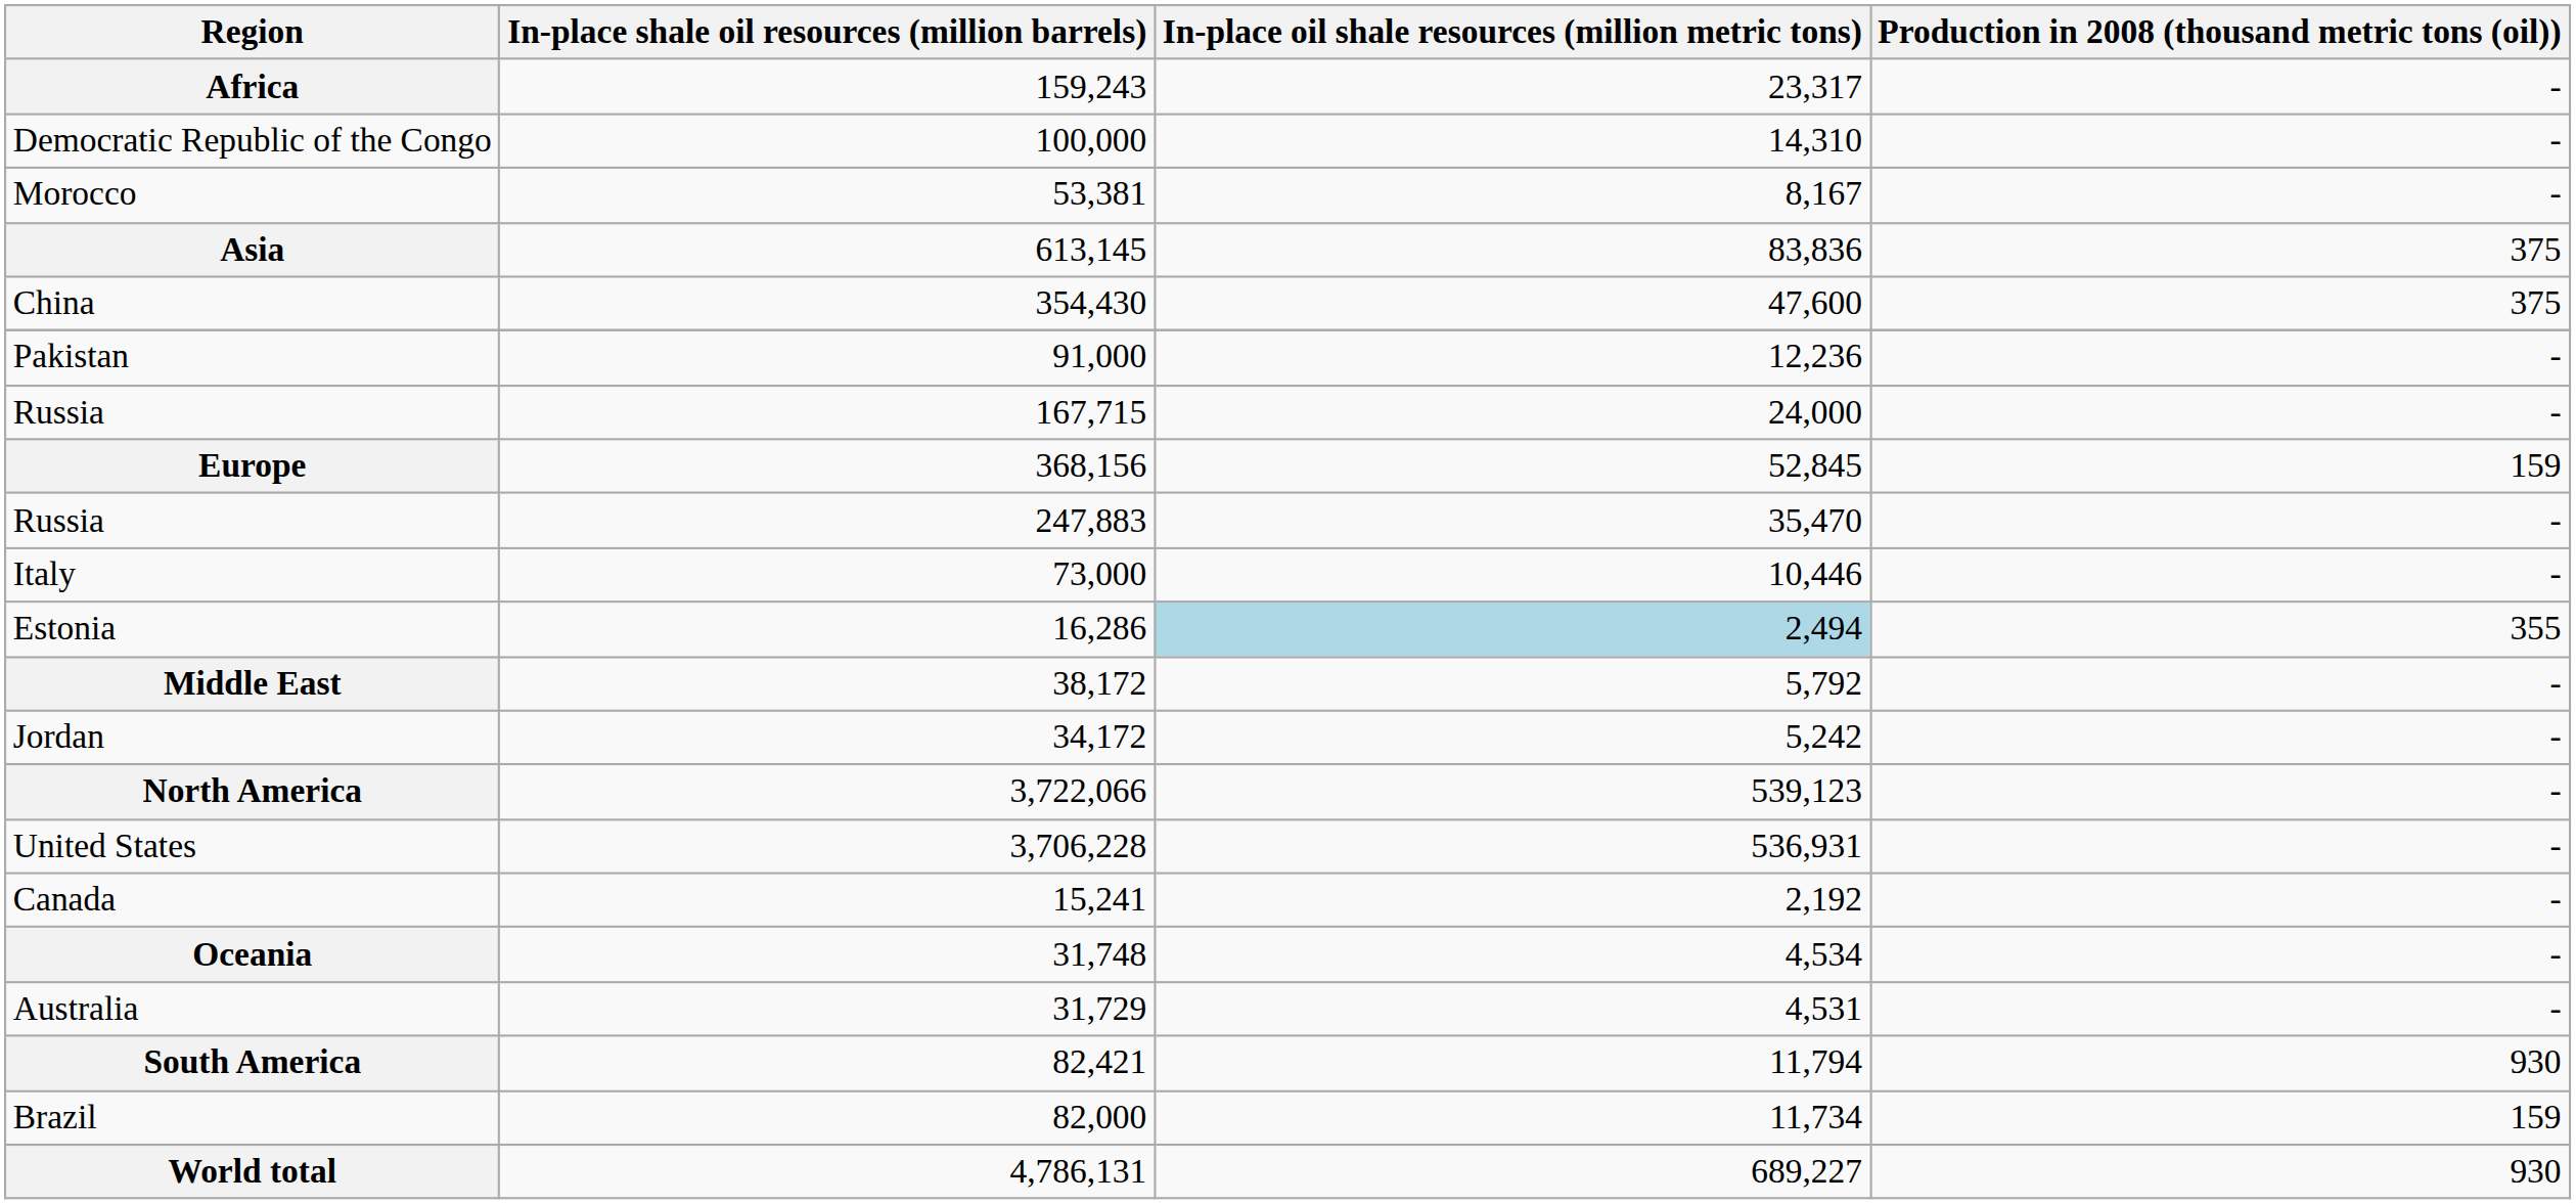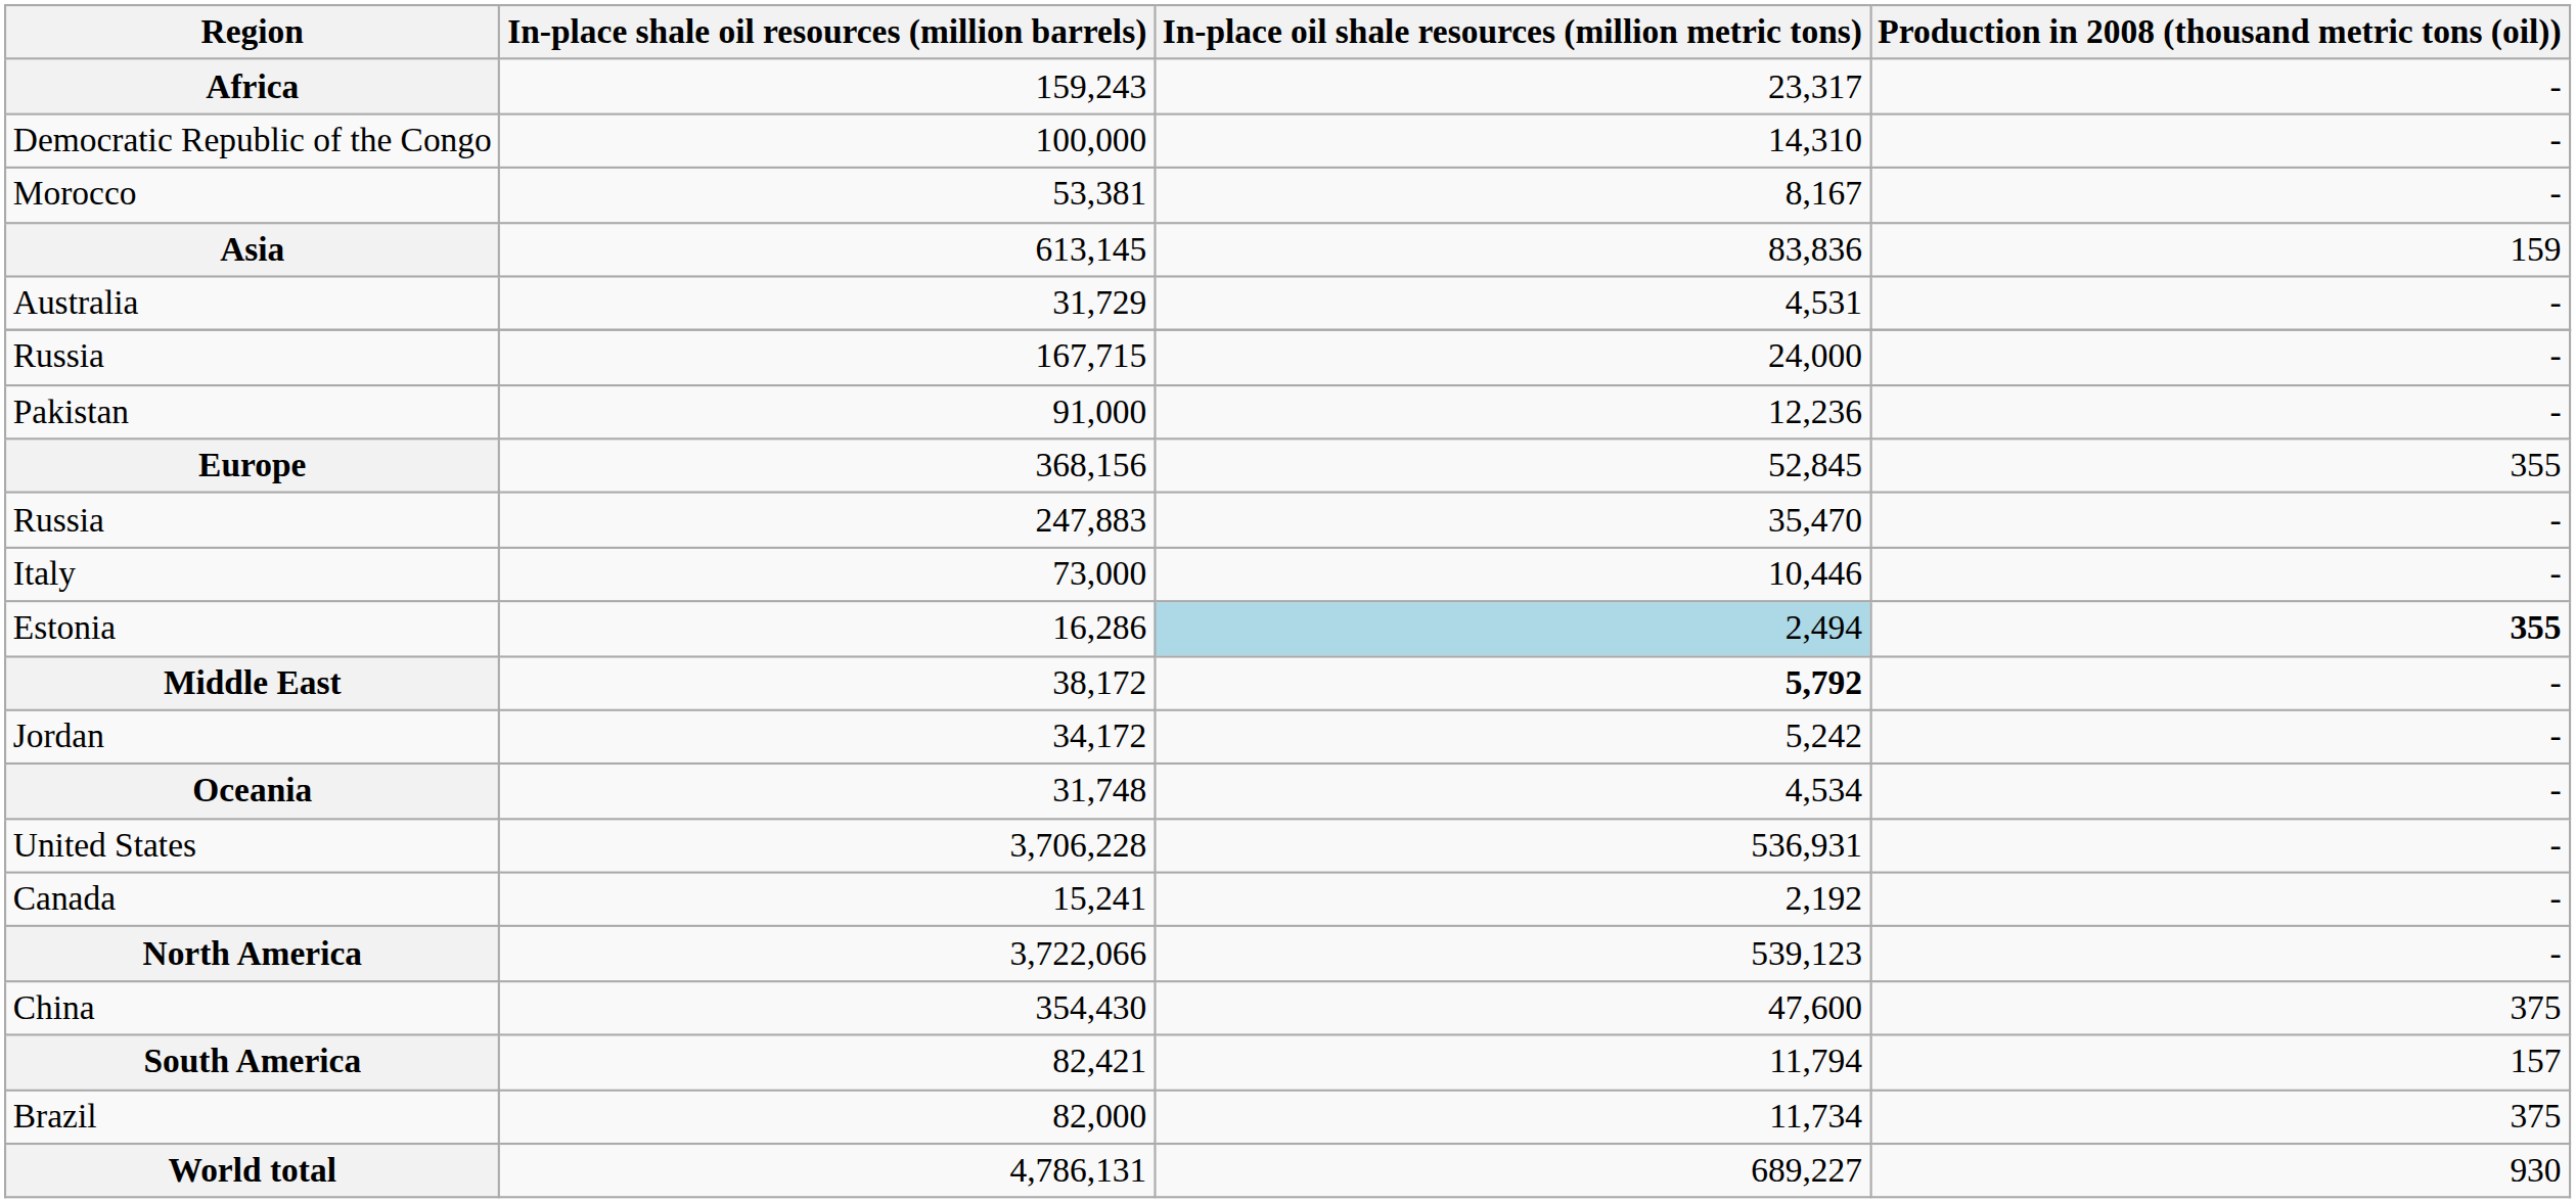Asia | Production in 2008 (thousand metric tons (oil)): 375 -> 159
rows swapped: China <-> Australia
rows swapped: Pakistan <-> Russia / 167,715
Europe | Production in 2008 (thousand metric tons (oil)): 159 -> 355
Estonia | Production in 2008 (thousand metric tons (oil)): normal -> bold
Middle East | In-place oil shale resources (million metric tons): normal -> bold
rows swapped: North America <-> Oceania
South America | Production in 2008 (thousand metric tons (oil)): 930 -> 157
Brazil | Production in 2008 (thousand metric tons (oil)): 159 -> 375
